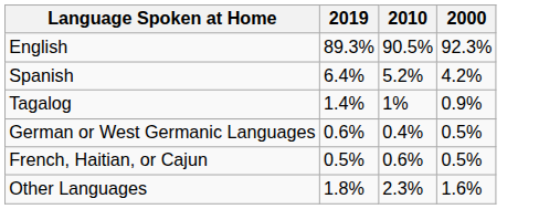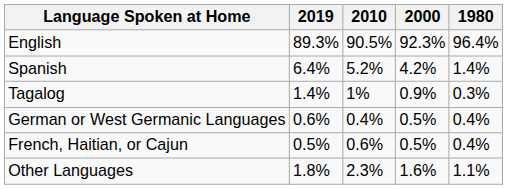+ column: 1980 | 96.4% | 1.4% | 0.3% | 0.4% | 0.4% | 1.1%
